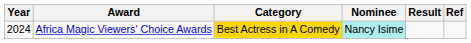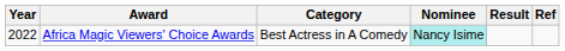Africa Magic Viewers' Choice Awards | Year: 2024 -> 2022
Africa Magic Viewers' Choice Awards | Category: gold background -> no background
